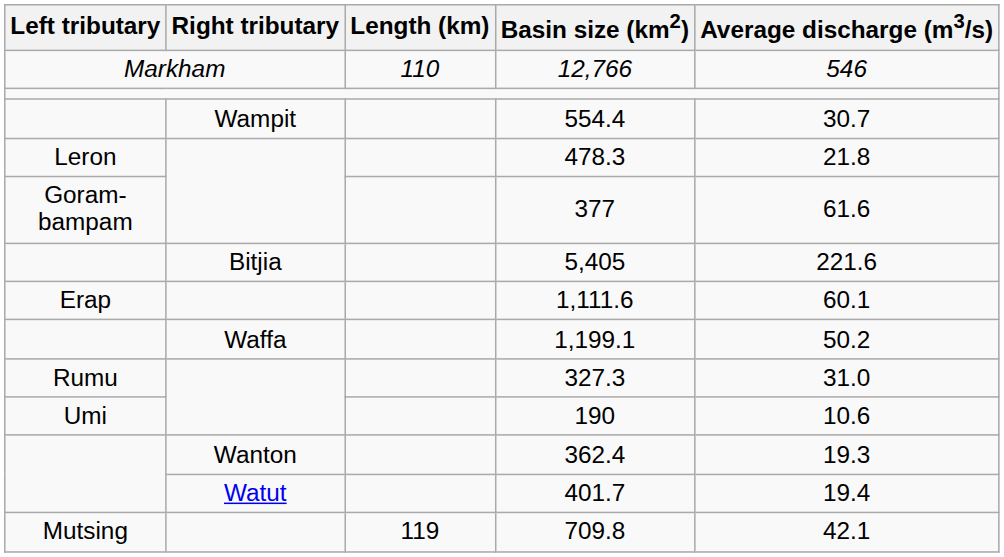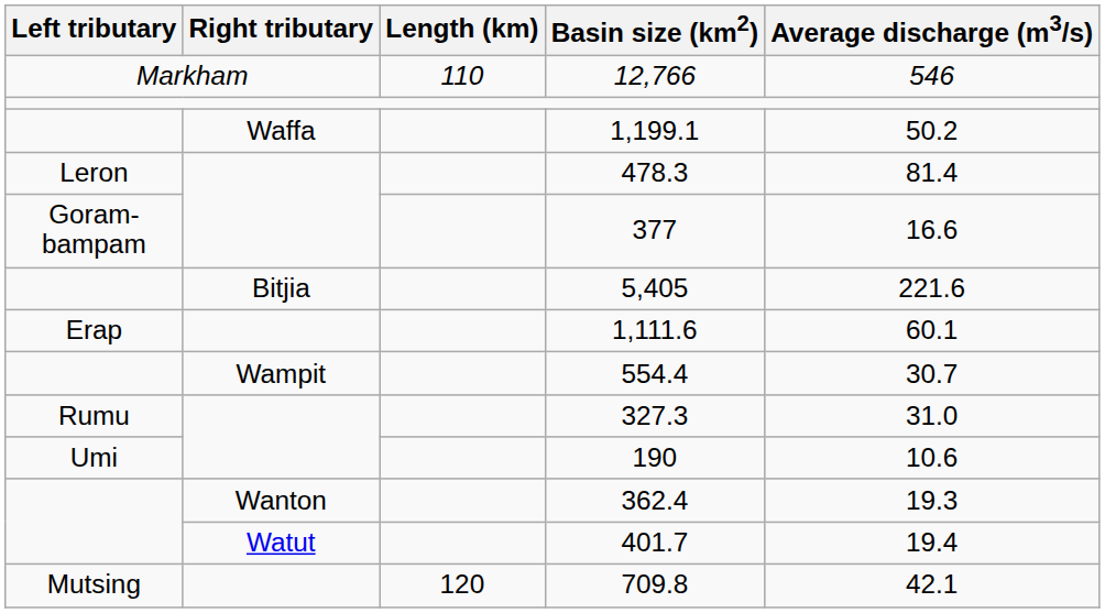rows swapped: 554.4 <-> 1,199.1
478.3 | Average discharge (m3/s): 21.8 -> 81.4
377 | Average discharge (m3/s): 61.6 -> 16.6
709.8 | Length (km): 119 -> 120
